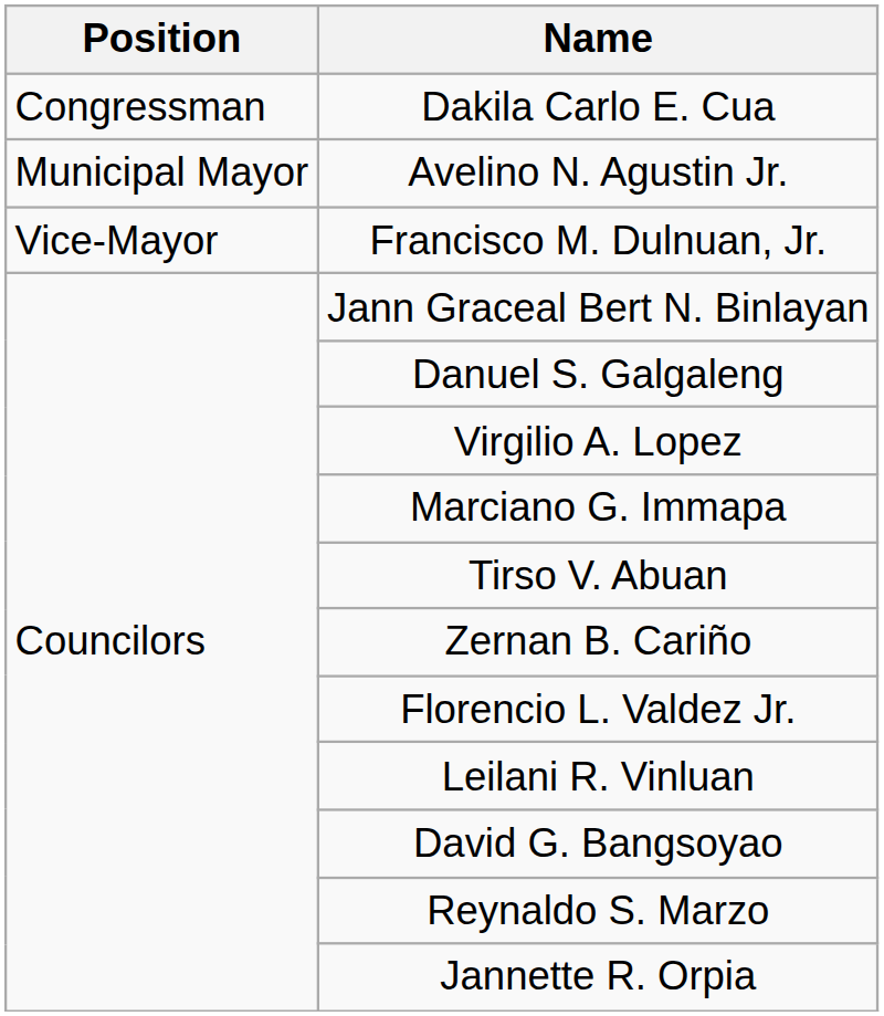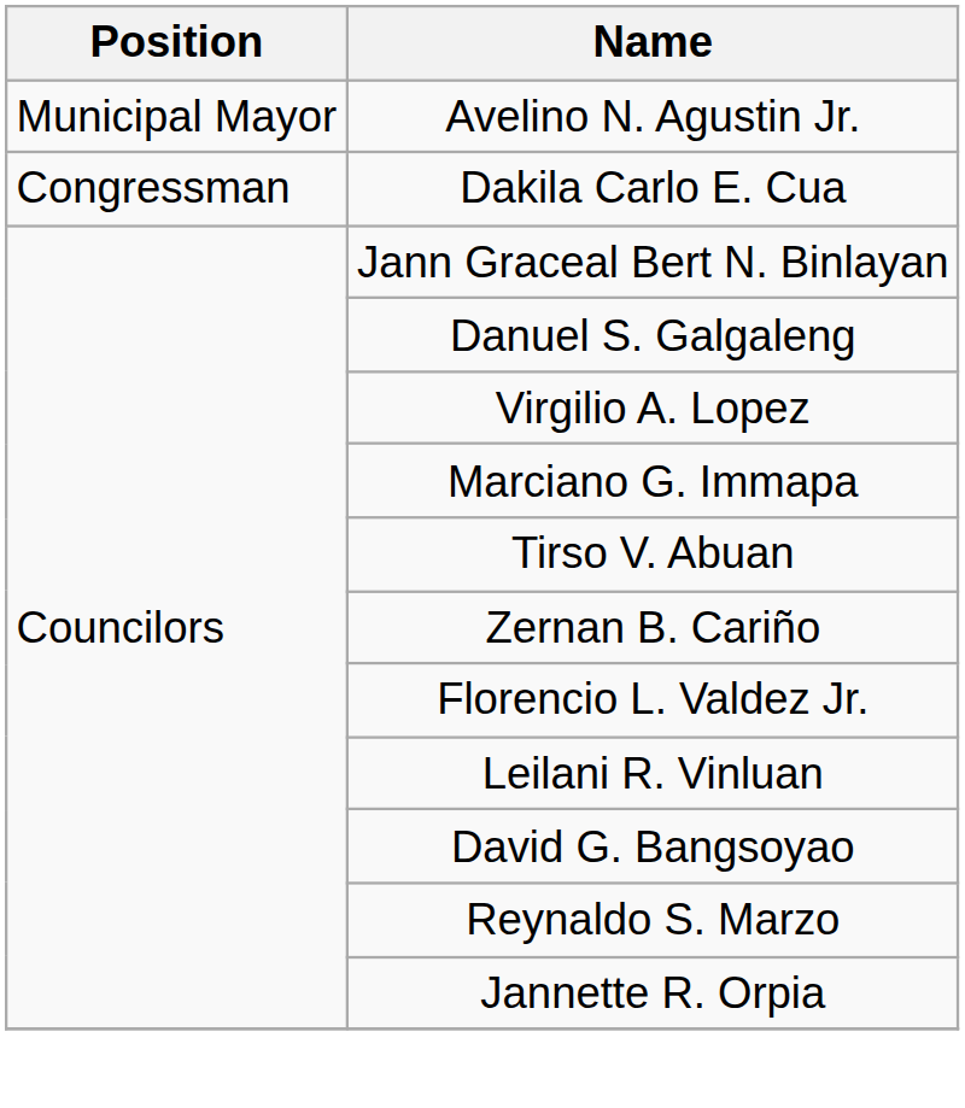rows swapped: Dakila Carlo E. Cua <-> Avelino N. Agustin Jr.
- row: Vice-Mayor | Francisco M. Dulnuan, Jr.
